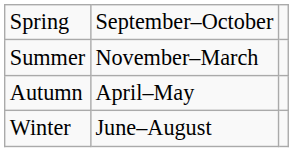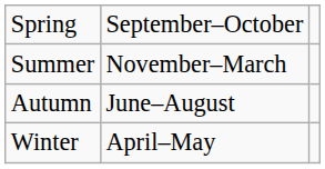Autumn | column 2: April–May -> June–August
Winter | column 2: June–August -> April–May
